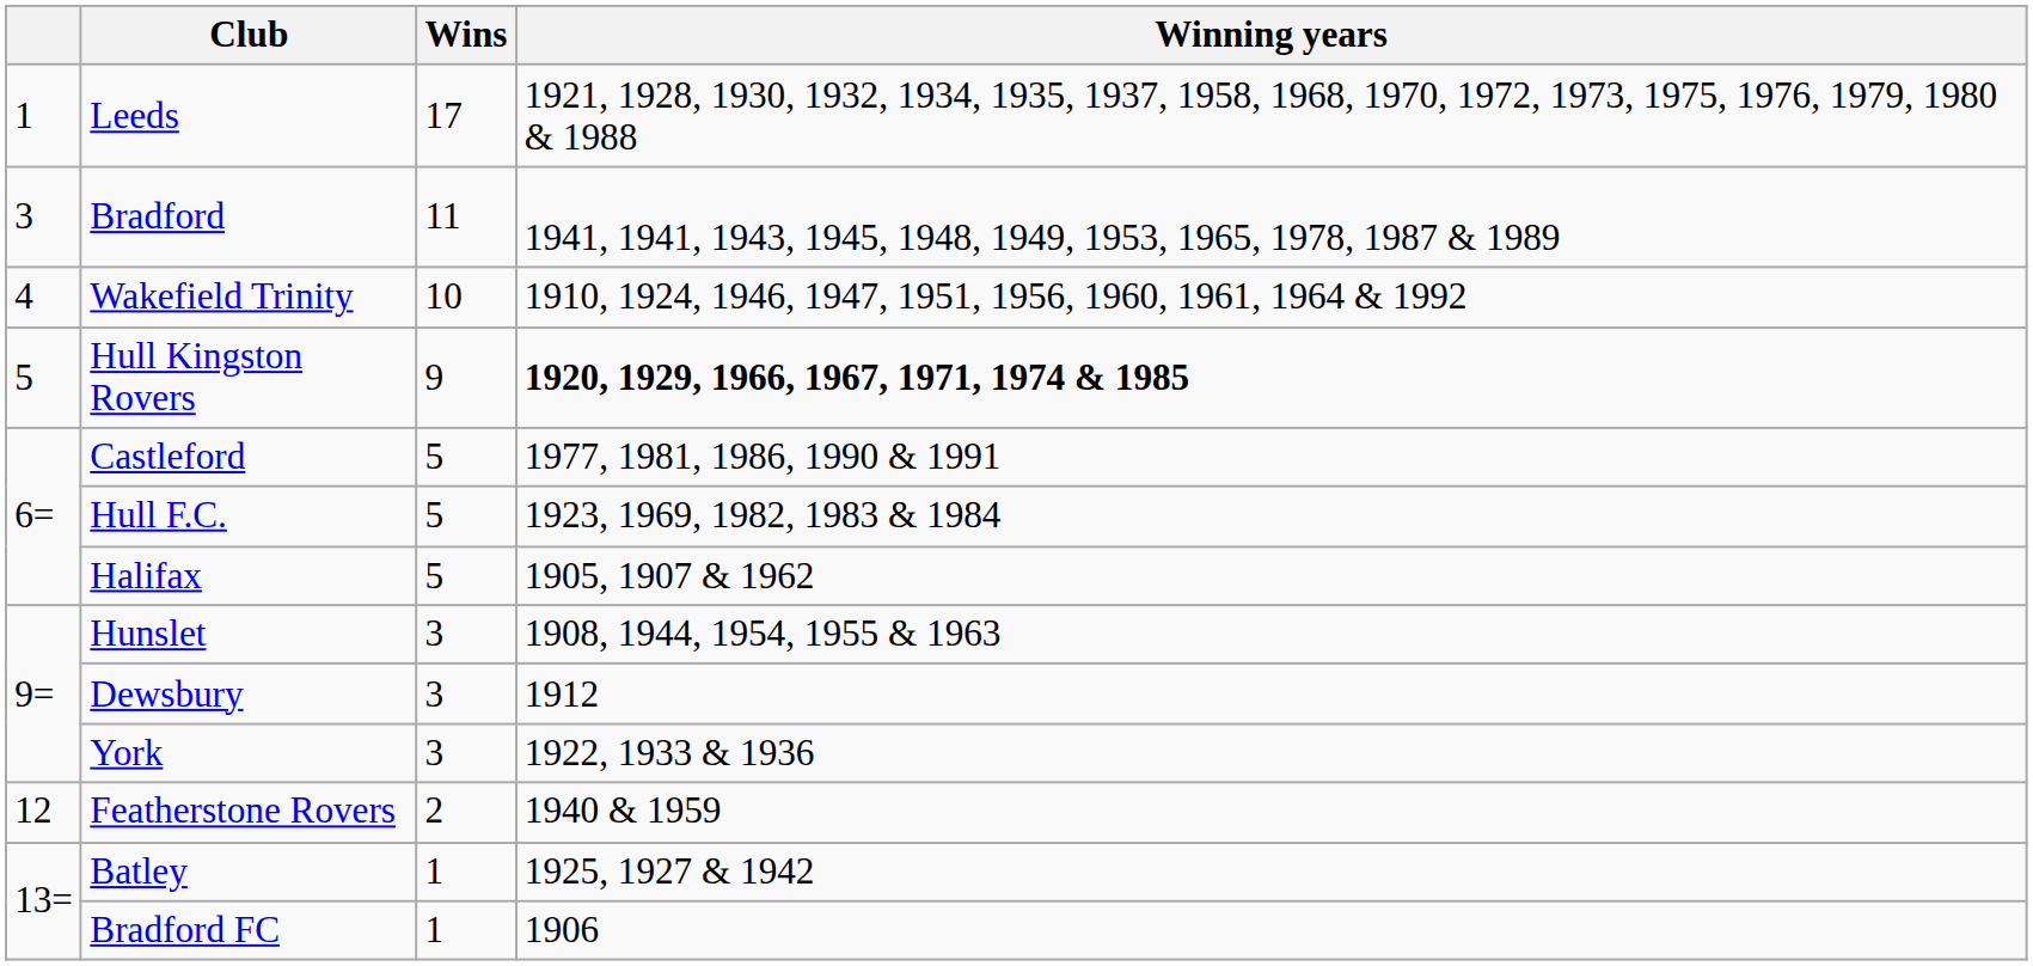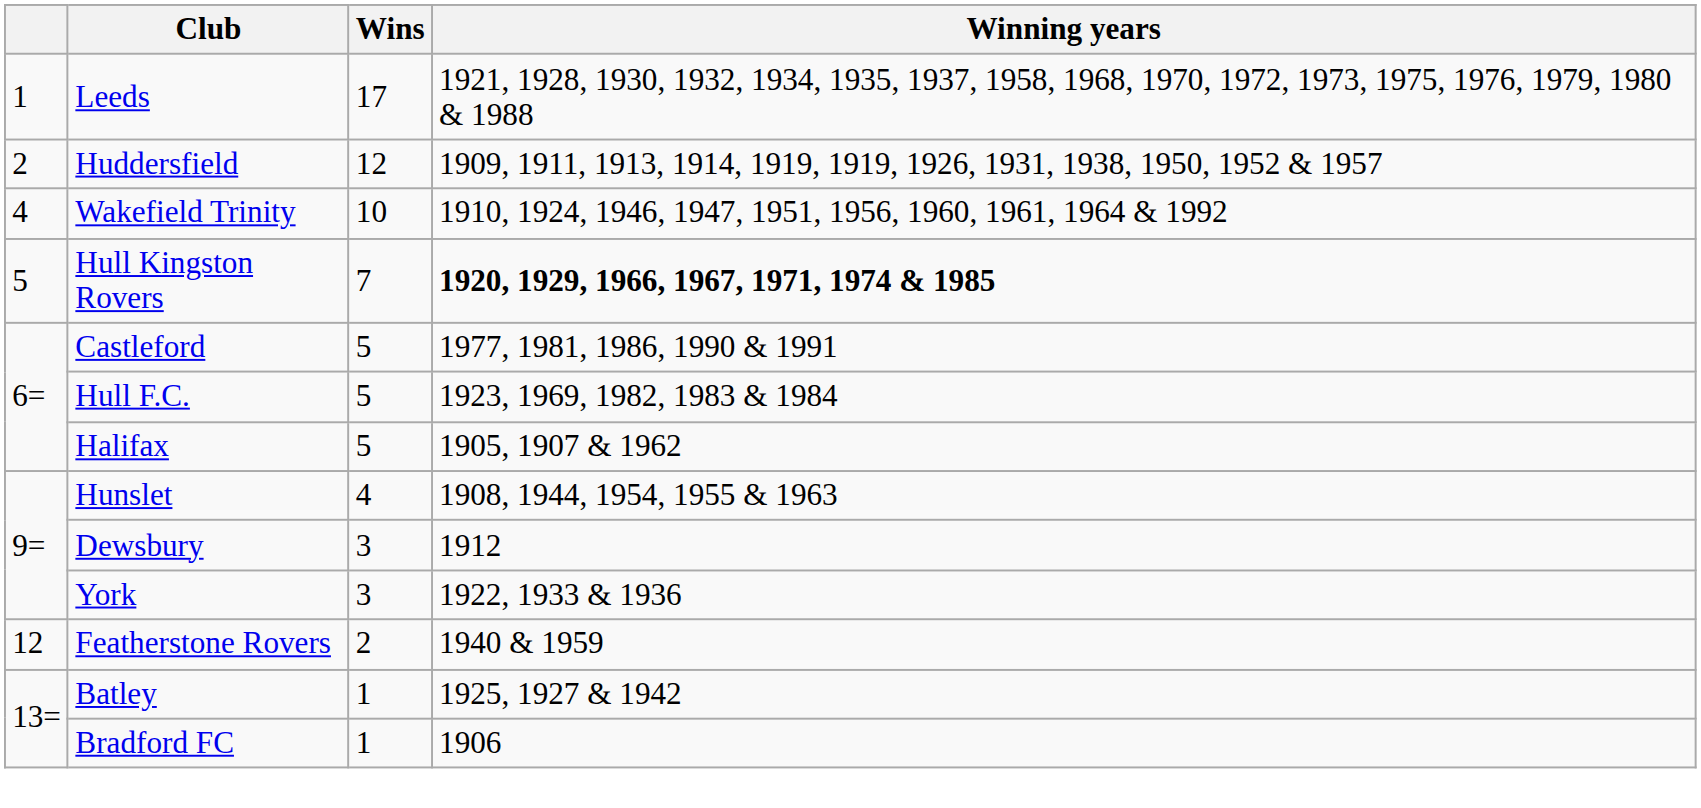+ row: 2 | Huddersfield | 12 | 1909, 1911, 1913, 1914, 1919, 1919, 1926, 1931, 1938, 1950, 1952 & 1957
- row: 3 | Bradford | 11 | 1941, 1941, 1943, 1945, 1948, 1949, 1953, 1965, 1978, 1987 & 1989
Hull Kingston Rovers | Wins: 9 -> 7
Hunslet | Wins: 3 -> 4
